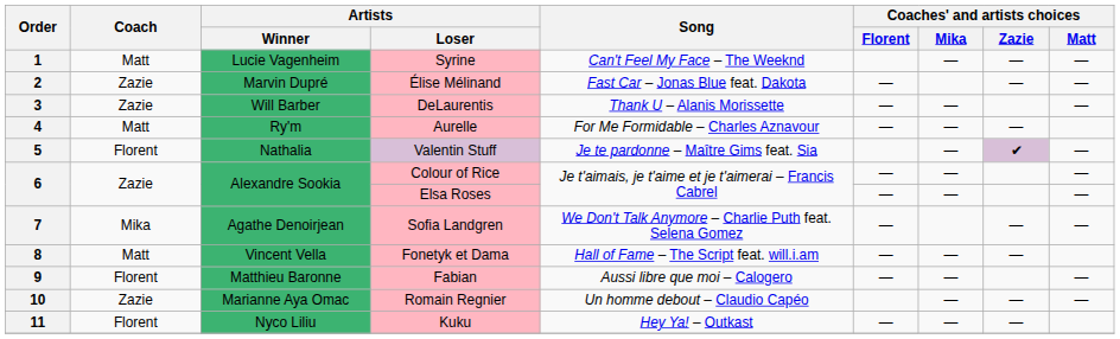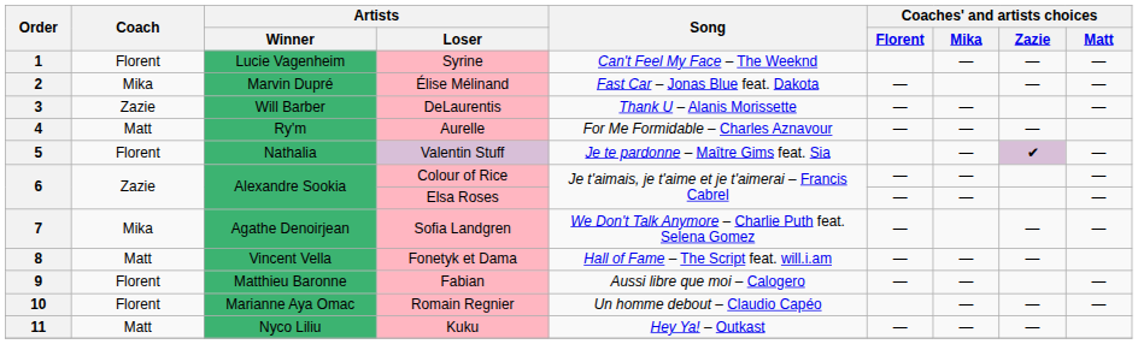1 | Coach: Matt -> Florent
2 | Coach: Zazie -> Mika
10 | Coach: Zazie -> Florent
11 | Coach: Florent -> Matt
